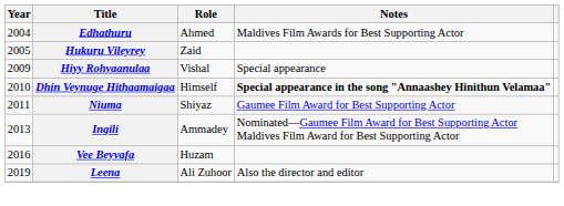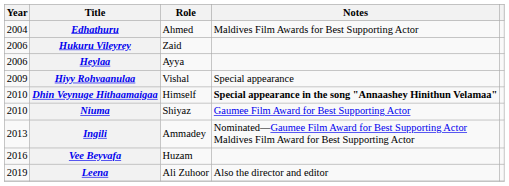Hukuru Vileyrey | Year: 2005 -> 2006
+ row: 2006 | Heylaa | Ayya
Niuma | Year: 2011 -> 2010
